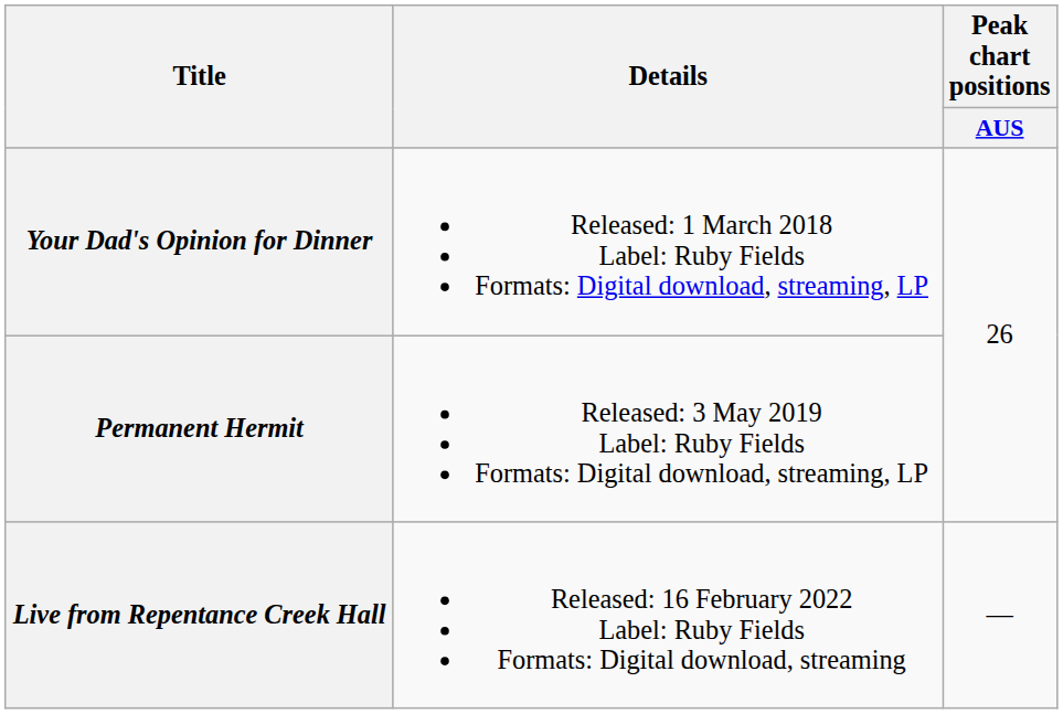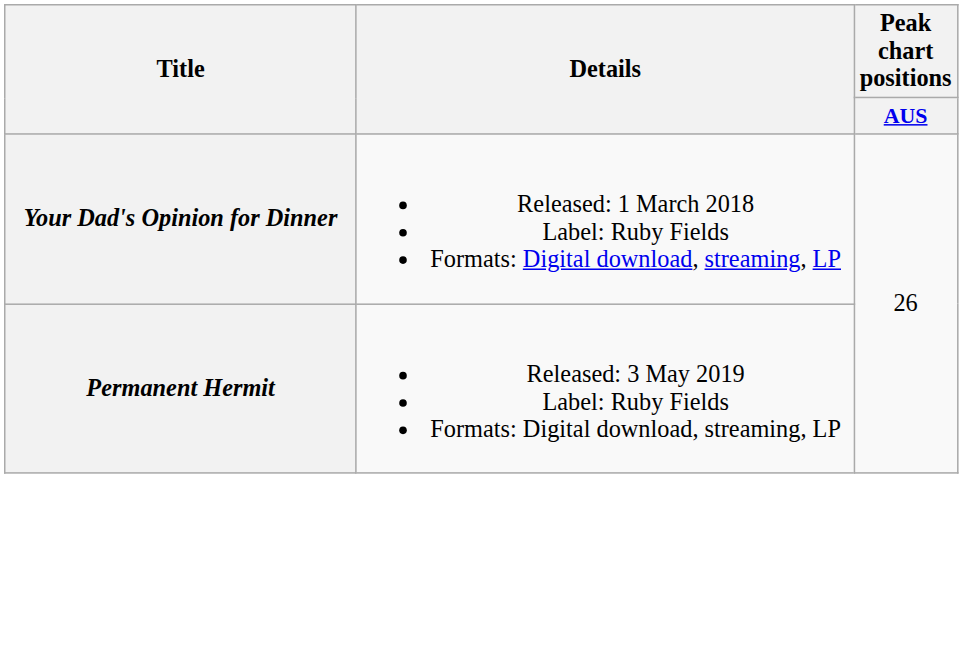- row: Live from Repentance Creek Hall | Released: 16 February 2022 Label: Ruby Fields Formats: Digital download, streaming | —
